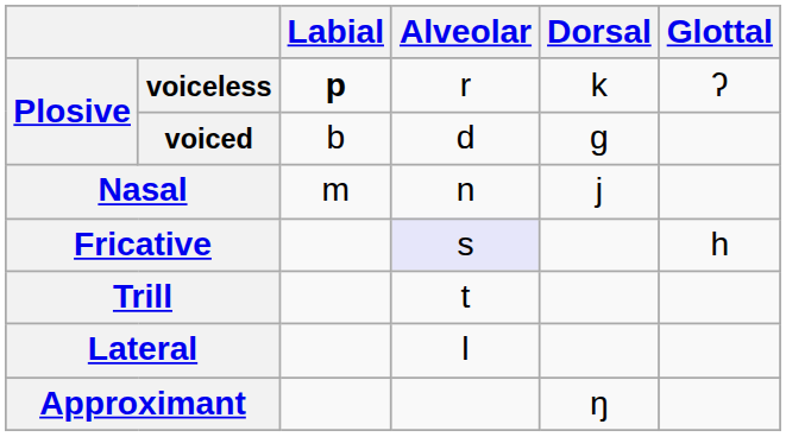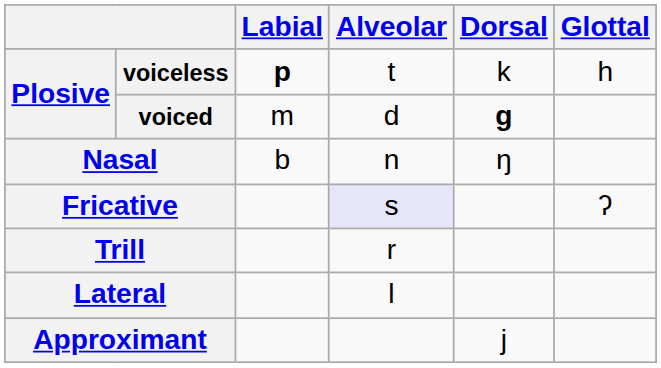voiceless | Alveolar: r -> t
voiceless | Glottal: ʔ -> h
voiced | Labial: b -> m
voiced | Dorsal: normal -> bold
Nasal | Labial: m -> b
Nasal | Dorsal: j -> ŋ
Fricative | Glottal: h -> ʔ
Trill | Alveolar: t -> r
Approximant | Dorsal: ŋ -> j
